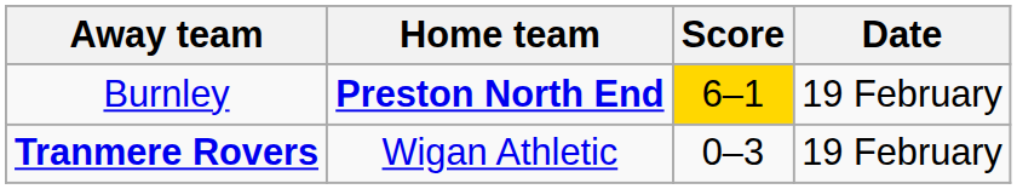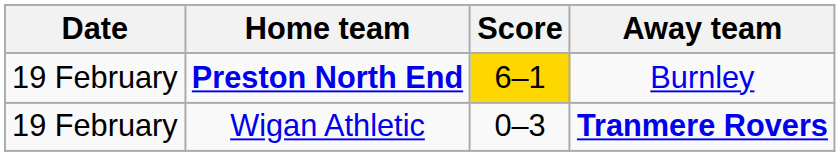columns swapped: Date <-> Away team
